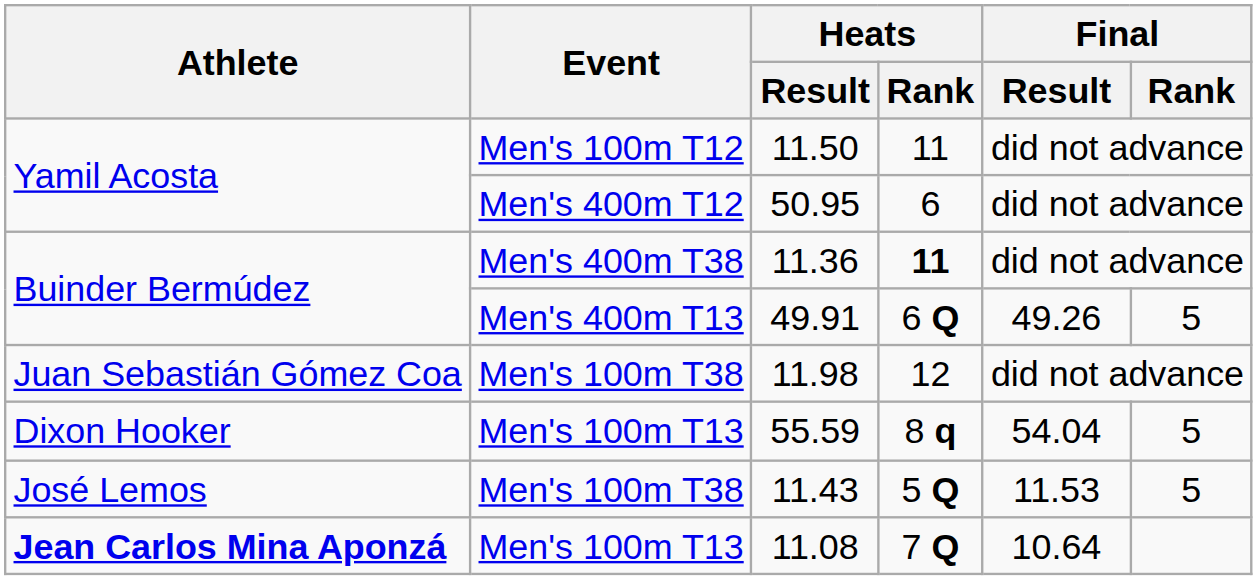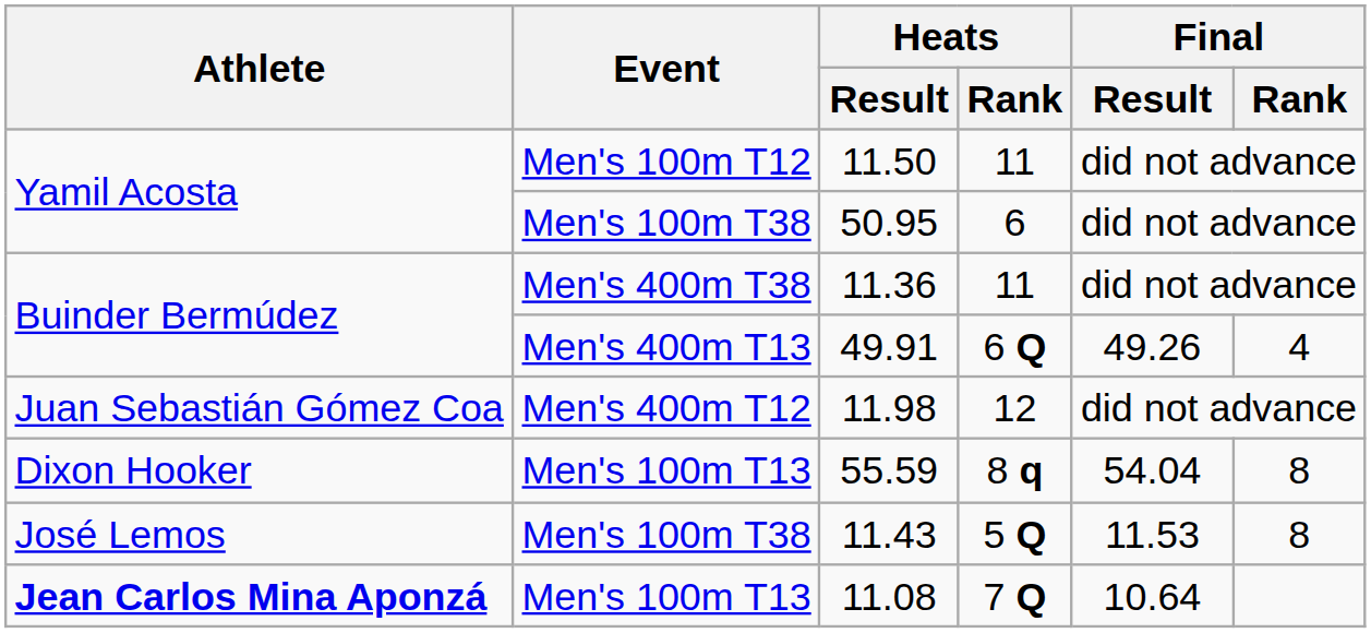50.95 | Event: Men's 400m T12 -> Men's 100m T38
11.36 | Heats / Rank: bold -> normal
49.91 | Final / Rank: 5 -> 4
11.98 | Event: Men's 100m T38 -> Men's 400m T12
55.59 | Final / Rank: 5 -> 8
11.43 | Final / Rank: 5 -> 8
